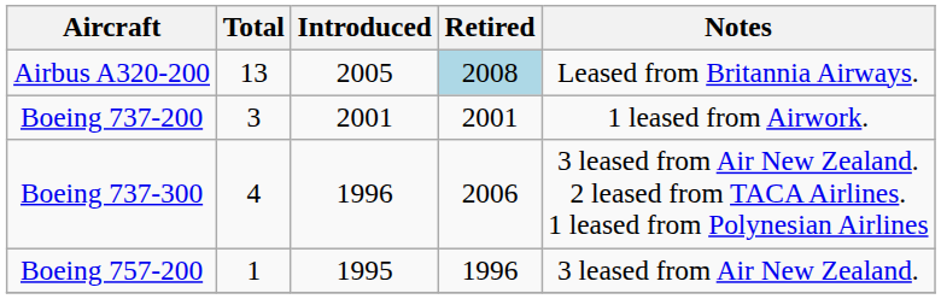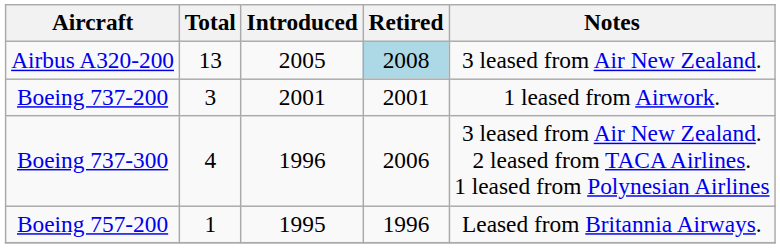Airbus A320-200 | Notes: Leased from Britannia Airways. -> 3 leased from Air New Zealand.
Boeing 757-200 | Notes: 3 leased from Air New Zealand. -> Leased from Britannia Airways.
